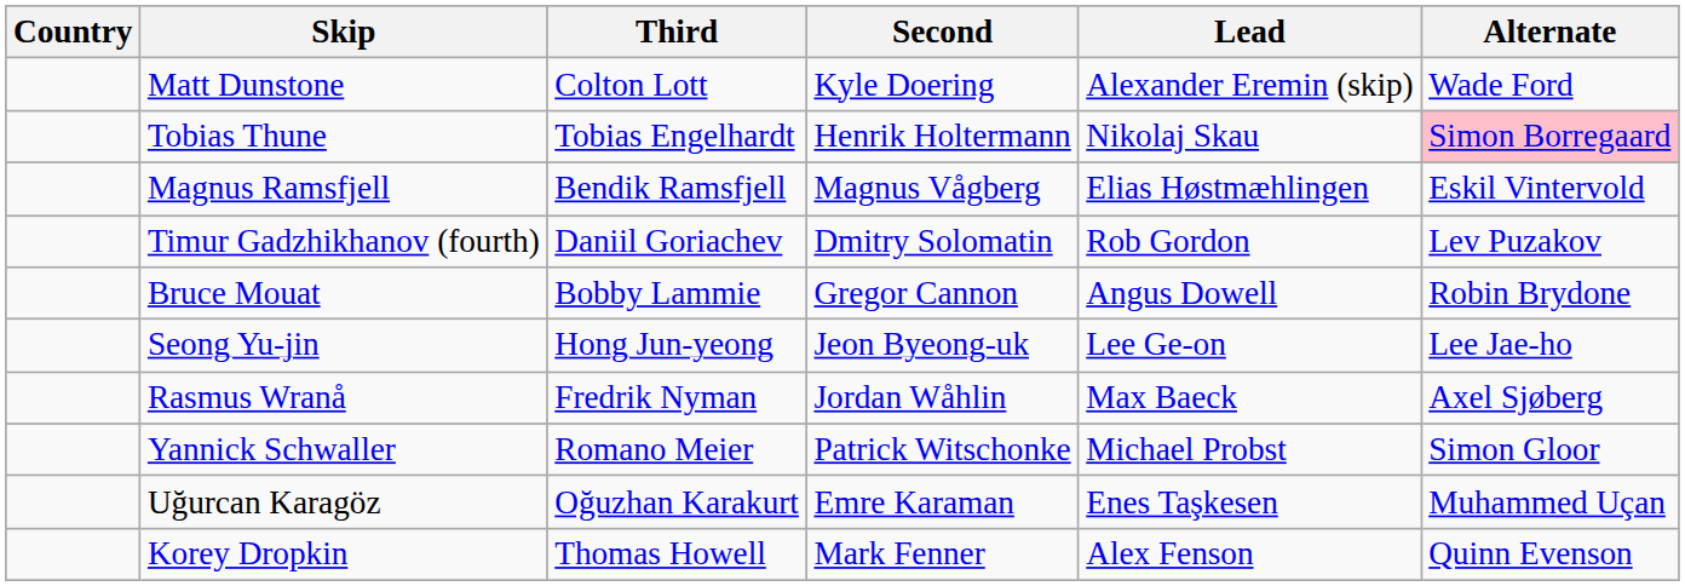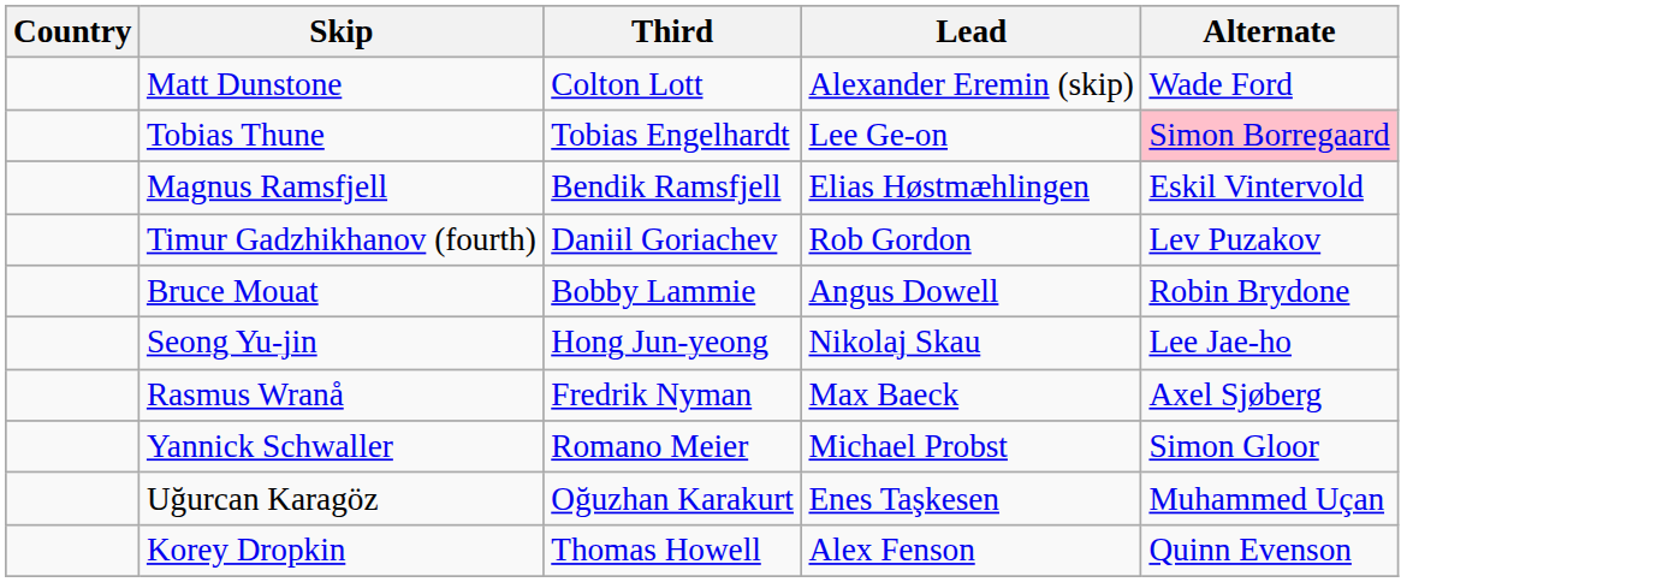- column: Second | Kyle Doering | Henrik Holtermann | Magnus Vågberg | Dmitry Solomatin | Gregor Cannon | Jeon Byeong-uk | Jordan Wåhlin | Patrick Witschonke | Emre Karaman | Mark Fenner
Tobias Thune | Lead: Nikolaj Skau -> Lee Ge-on
Seong Yu-jin | Lead: Lee Ge-on -> Nikolaj Skau
